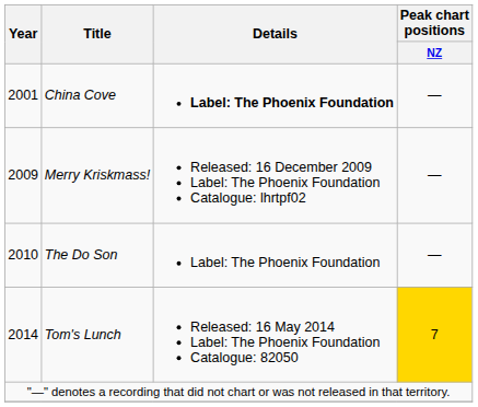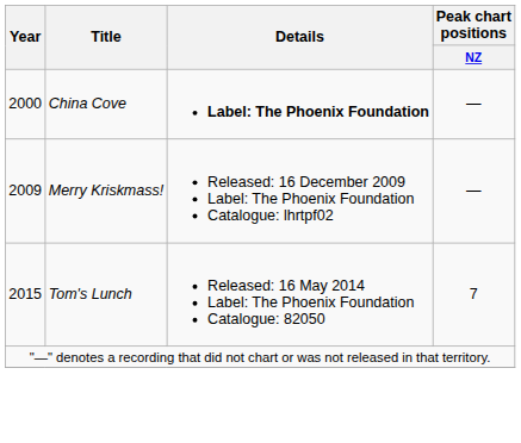China Cove | Year: 2001 -> 2000
- row: 2010 | The Do Son | Label: The Phoenix Foundation | —
Tom's Lunch | Year: 2014 -> 2015
Tom's Lunch | Peak chart positions / NZ: gold background -> no background
